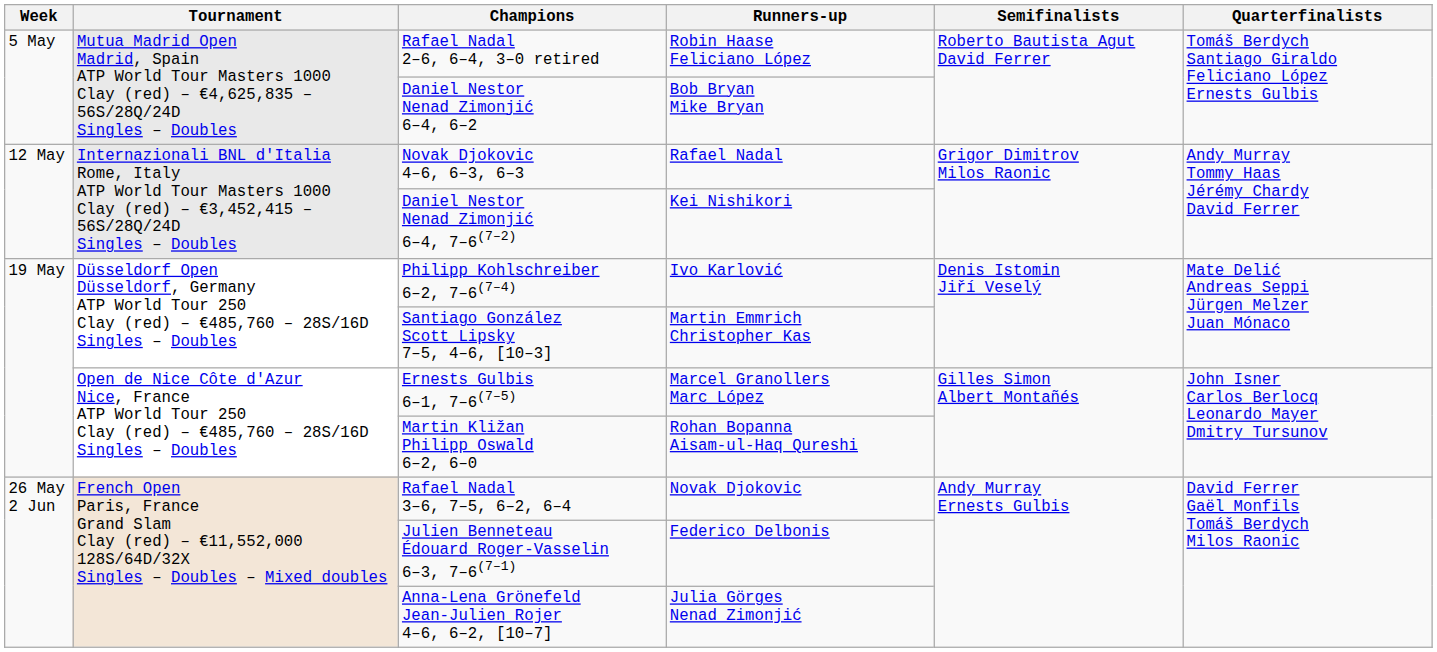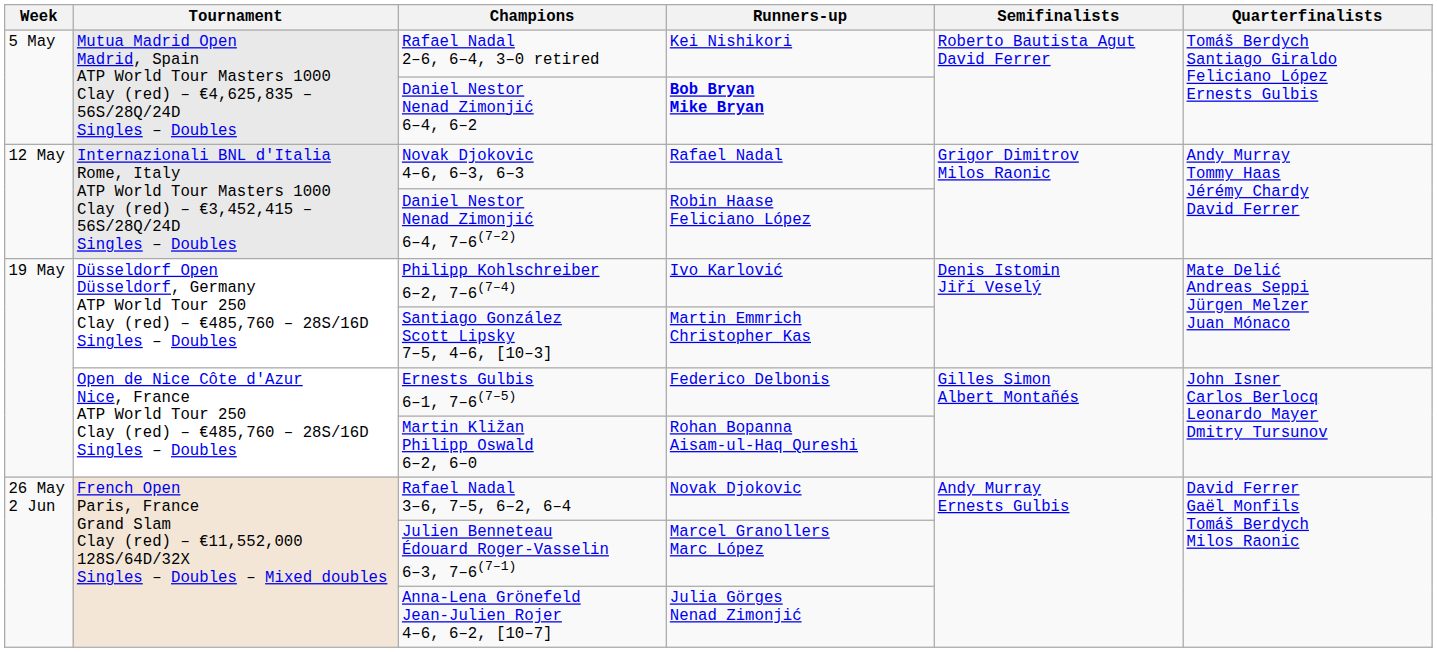Rafael Nadal 2–6, 6–4, 3–0 retired | Runners-up: Robin Haase Feliciano López -> Kei Nishikori
Daniel Nestor Nenad Zimonjić 6–4, 6–2 | Runners-up: normal -> bold
Daniel Nestor Nenad Zimonjić 6–4, 7–6(7–2) | Runners-up: Kei Nishikori -> Robin Haase Feliciano López
Ernests Gulbis 6–1, 7–6(7–5) | Runners-up: Marcel Granollers Marc López -> Federico Delbonis
Julien Benneteau Édouard Roger-Vasselin 6–3, 7–6(7–1) | Runners-up: Federico Delbonis -> Marcel Granollers Marc López
